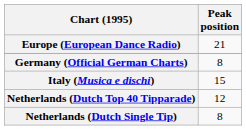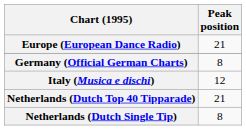Italy (Musica e dischi) | Peak position: 15 -> 12
Netherlands (Dutch Top 40 Tipparade) | Peak position: 12 -> 21
